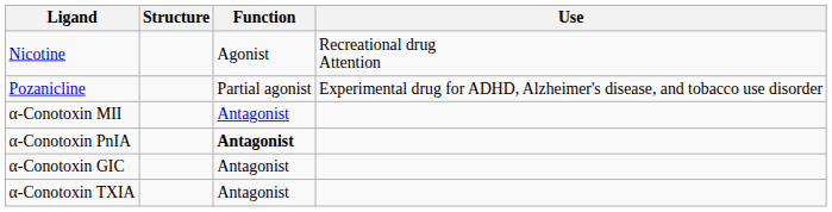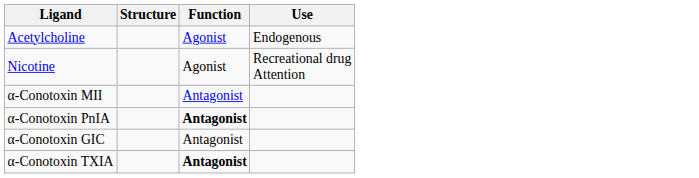+ row: Acetylcholine | Agonist | Endogenous
- row: Pozanicline | Partial agonist | Experimental drug for ADHD, Alzheimer's disease, and tobacco use disorder
α-Conotoxin TXIA | Function: normal -> bold
